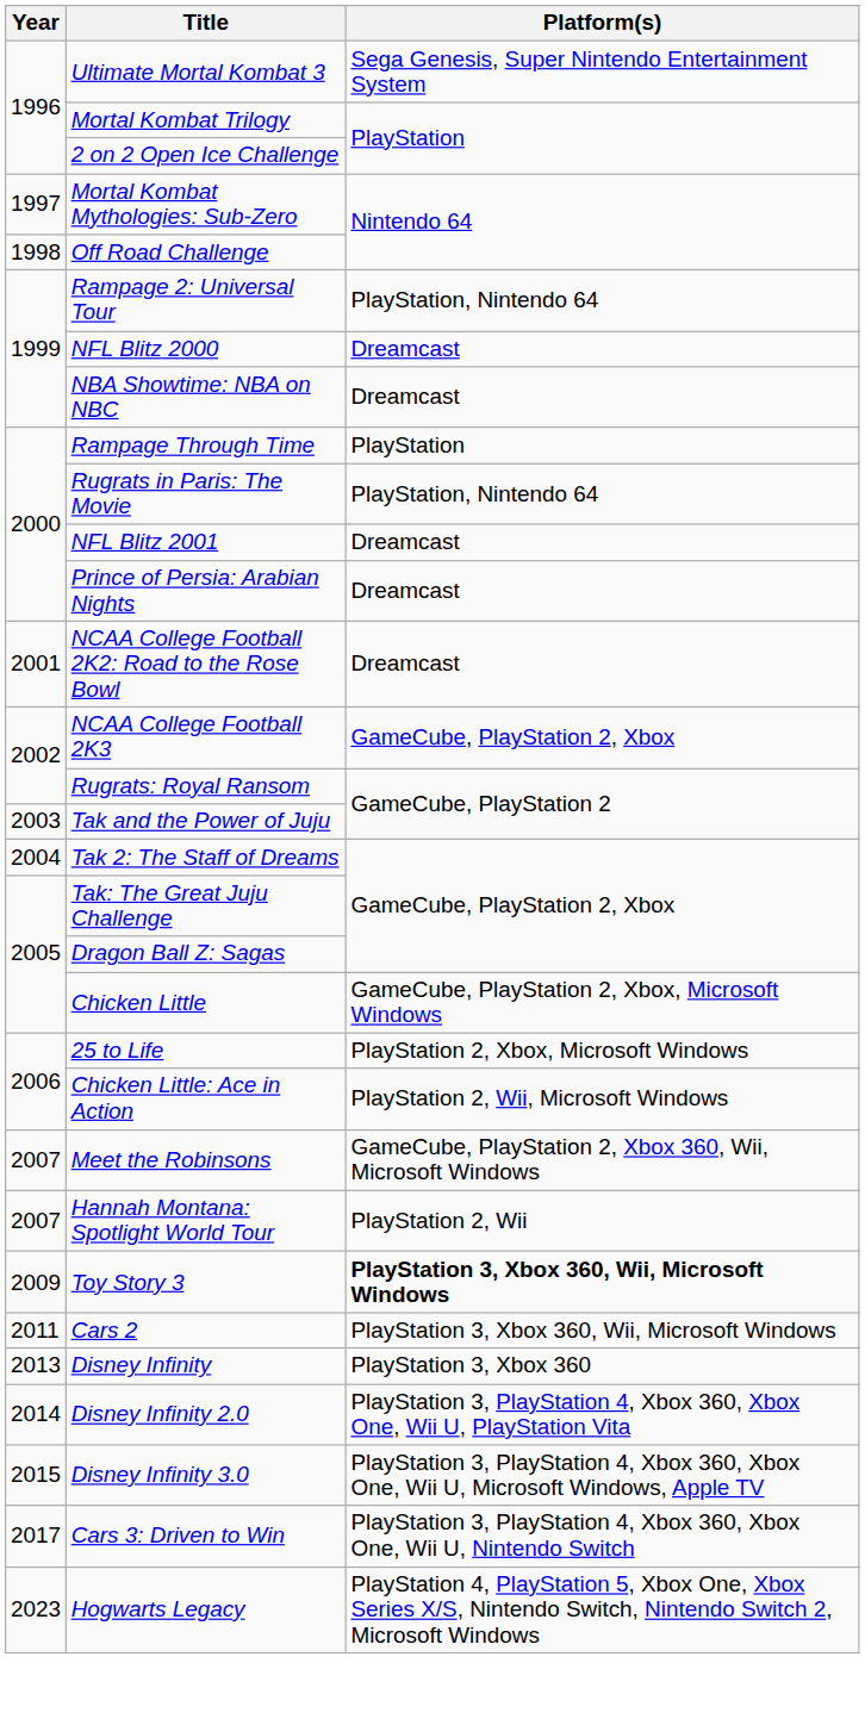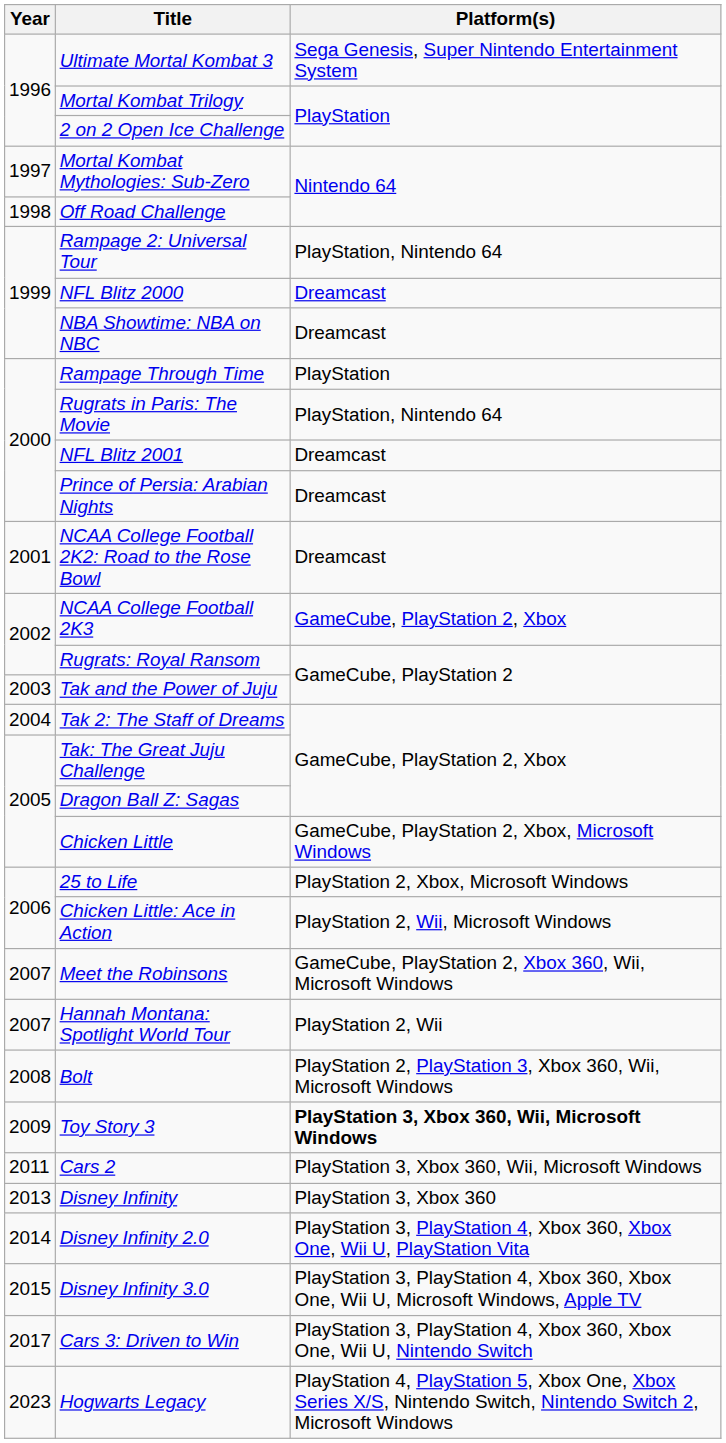+ row: 2008 | Bolt | PlayStation 2, PlayStation 3, Xbox 360, Wii, Microsoft Windows
